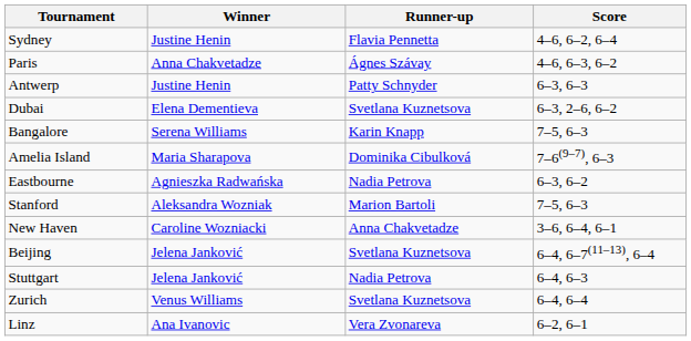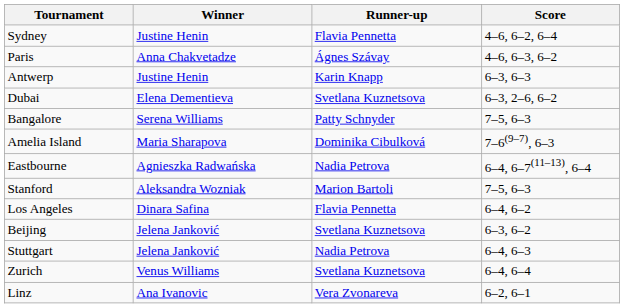Antwerp | Runner-up: Patty Schnyder -> Karin Knapp
Bangalore | Runner-up: Karin Knapp -> Patty Schnyder
Eastbourne | Score: 6–3, 6–2 -> 6–4, 6–7(11–13), 6–4
+ row: Los Angeles | Dinara Safina | Flavia Pennetta | 6–4, 6–2
- row: New Haven | Caroline Wozniacki | Anna Chakvetadze | 3–6, 6–4, 6–1
Beijing | Score: 6–4, 6–7(11–13), 6–4 -> 6–3, 6–2
